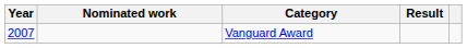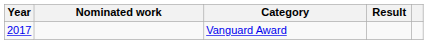Vanguard Award | Year: 2007 -> 2017
